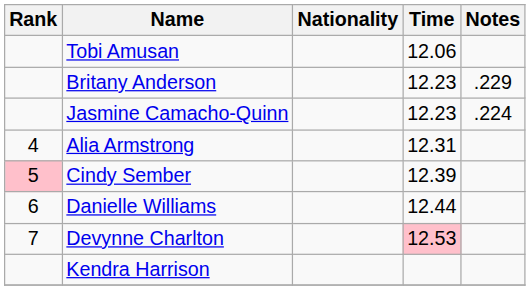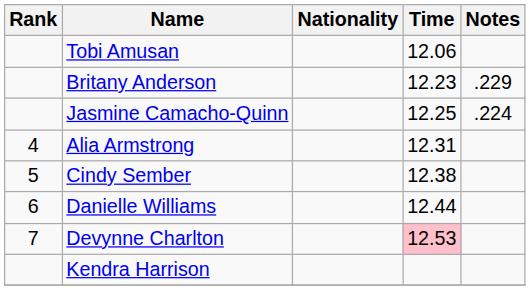Jasmine Camacho-Quinn | Time: 12.23 -> 12.25
Cindy Sember | Rank: pink background -> no background
Cindy Sember | Time: 12.39 -> 12.38
